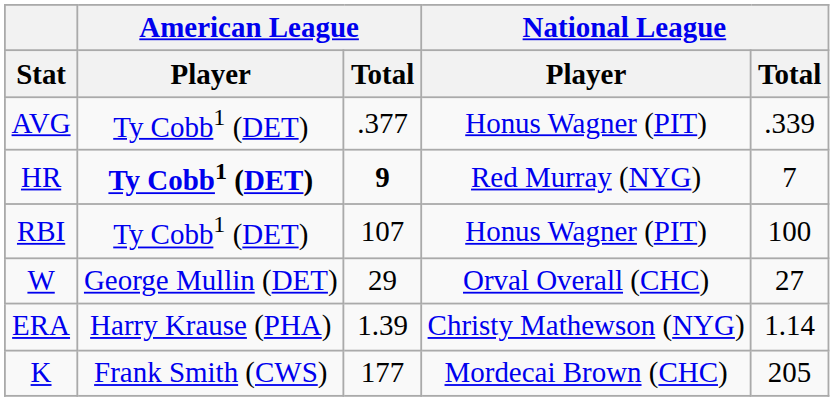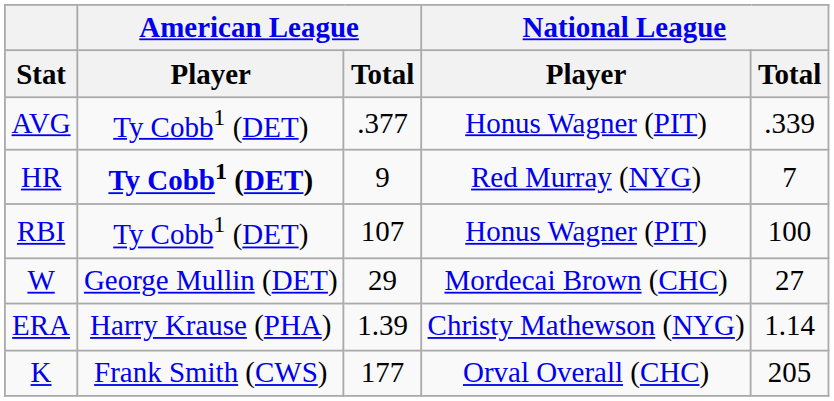HR | American League / Total: bold -> normal
W | National League / Player: Orval Overall (CHC) -> Mordecai Brown (CHC)
K | National League / Player: Mordecai Brown (CHC) -> Orval Overall (CHC)
